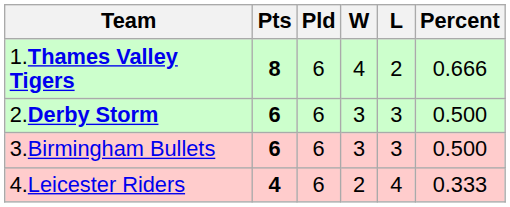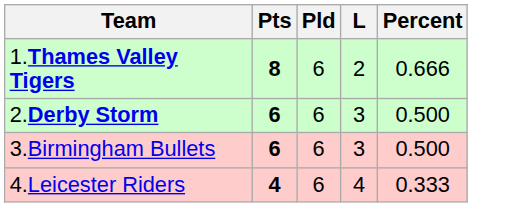- column: W | 4 | 3 | 3 | 2
